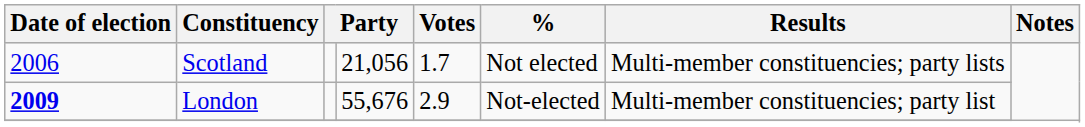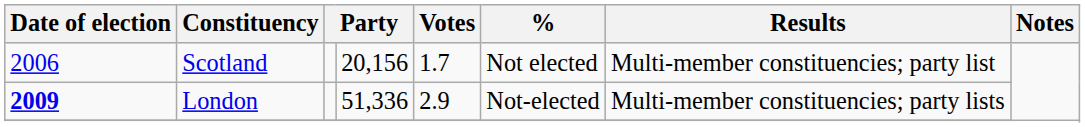Scotland | column 4: 21,056 -> 20,156
Scotland | Results: Multi-member constituencies; party lists -> Multi-member constituencies; party list
London | column 4: 55,676 -> 51,336
London | Results: Multi-member constituencies; party list -> Multi-member constituencies; party lists
